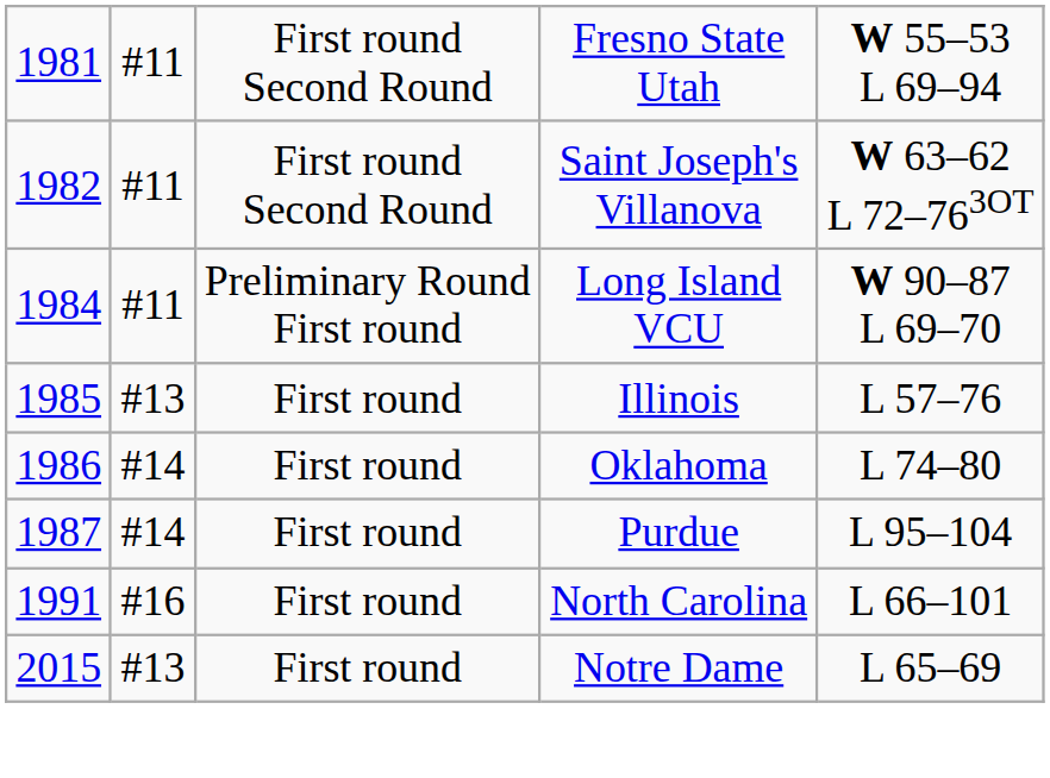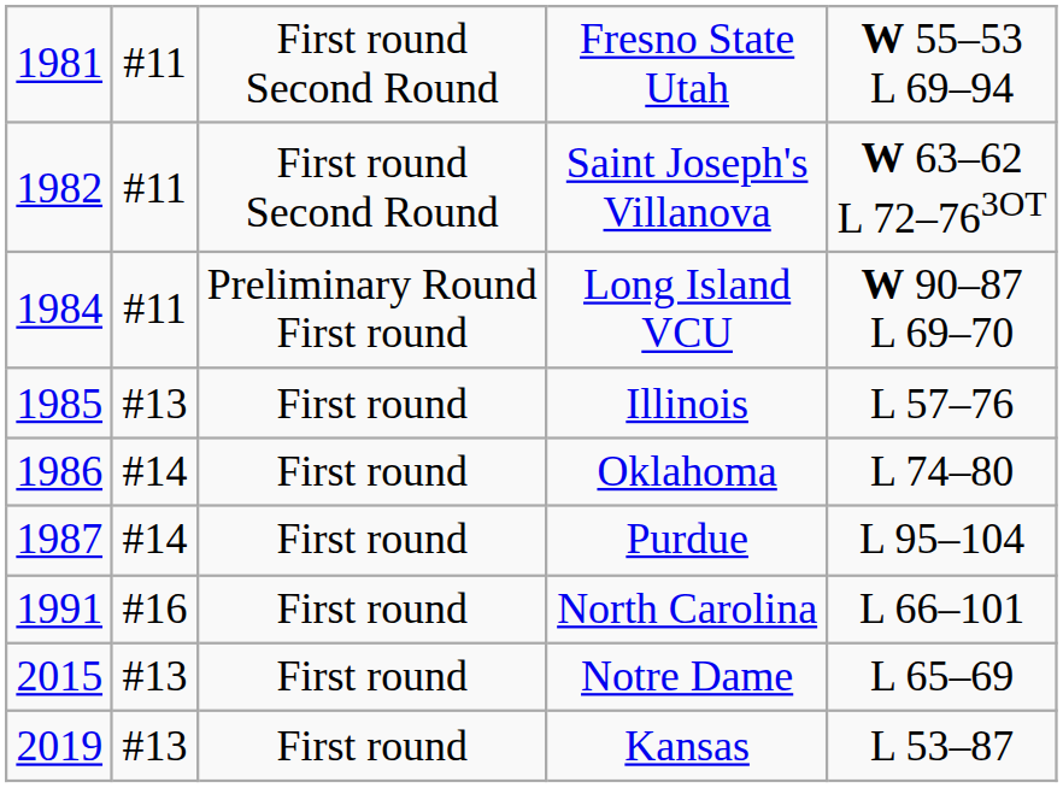+ row: 2019 | #13 | First round | Kansas | L 53–87
